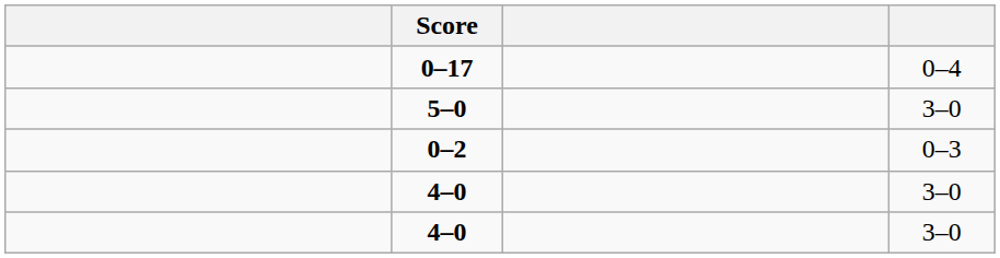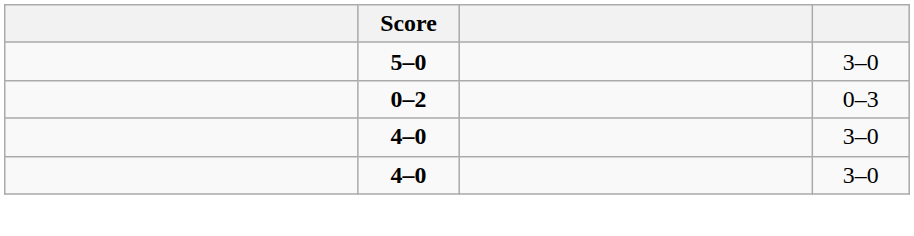- row: 0–17 | 0–4
